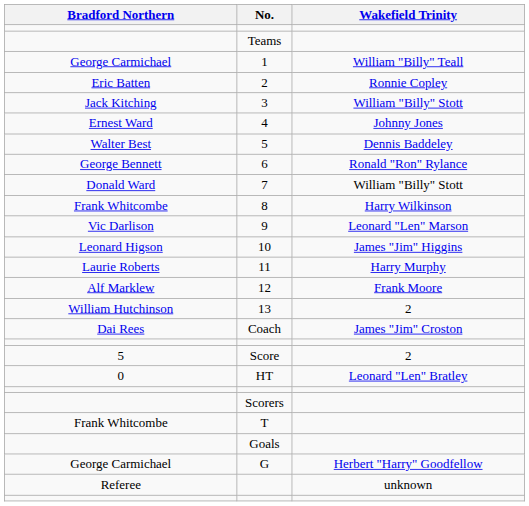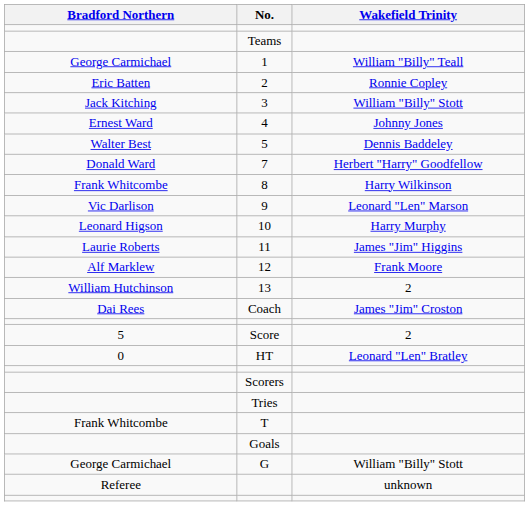- row: George Bennett | 6 | Ronald "Ron" Rylance
7 | Wakefield Trinity: William "Billy" Stott -> Herbert "Harry" Goodfellow
10 | Wakefield Trinity: James "Jim" Higgins -> Harry Murphy
11 | Wakefield Trinity: Harry Murphy -> James "Jim" Higgins
+ row: Tries
G | Wakefield Trinity: Herbert "Harry" Goodfellow -> William "Billy" Stott
